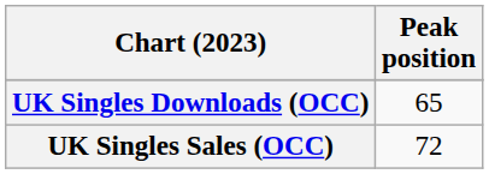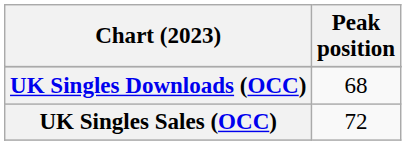UK Singles Downloads (OCC) | Peak position: 65 -> 68
